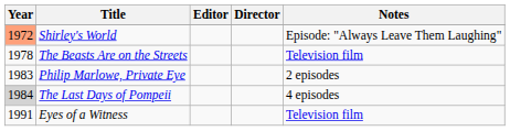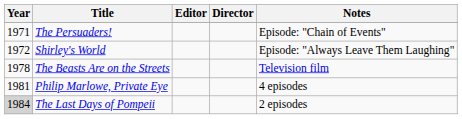+ row: 1971 | The Persuaders! | Episode: "Chain of Events"
Shirley's World | Year: lightsalmon background -> no background
Philip Marlowe, Private Eye | Year: 1983 -> 1981
Philip Marlowe, Private Eye | Notes: 2 episodes -> 4 episodes
The Last Days of Pompeii | Notes: 4 episodes -> 2 episodes
- row: 1991 | Eyes of a Witness | Television film
